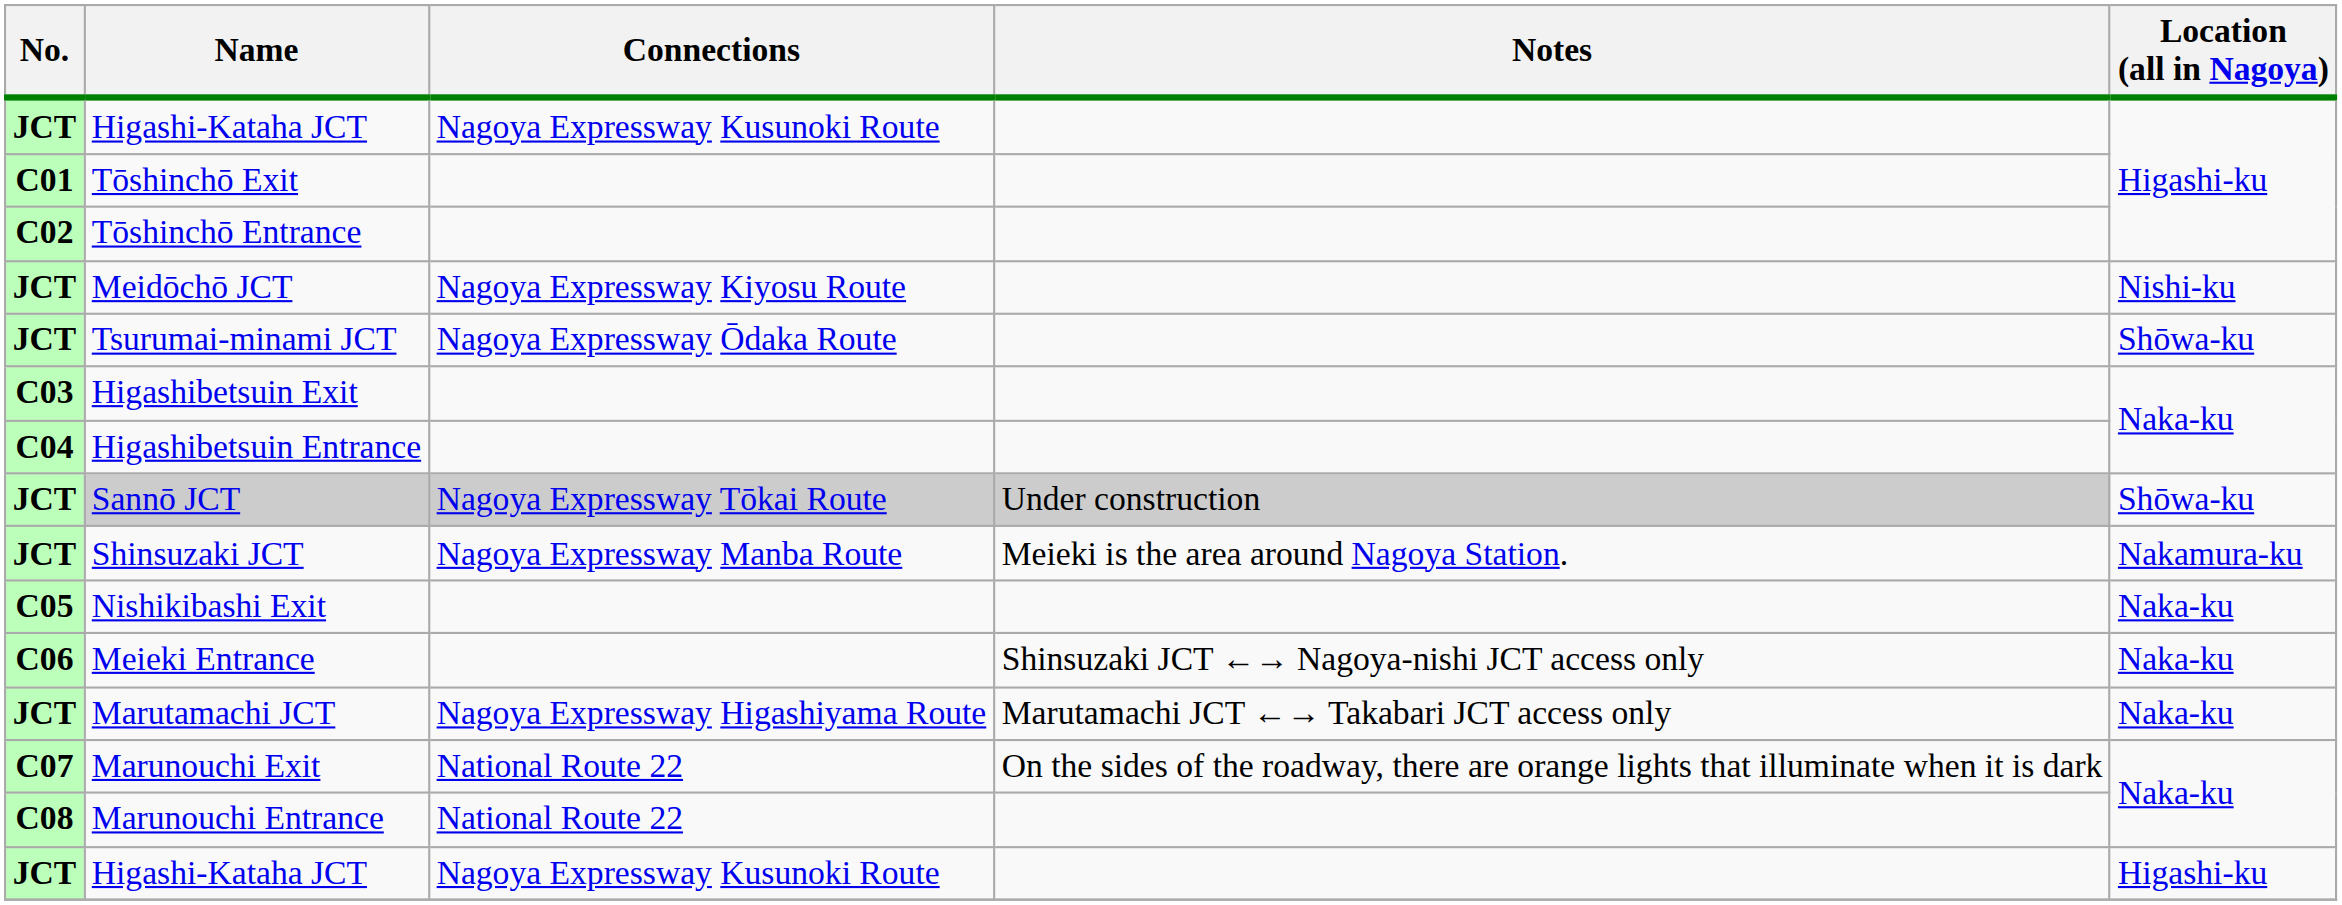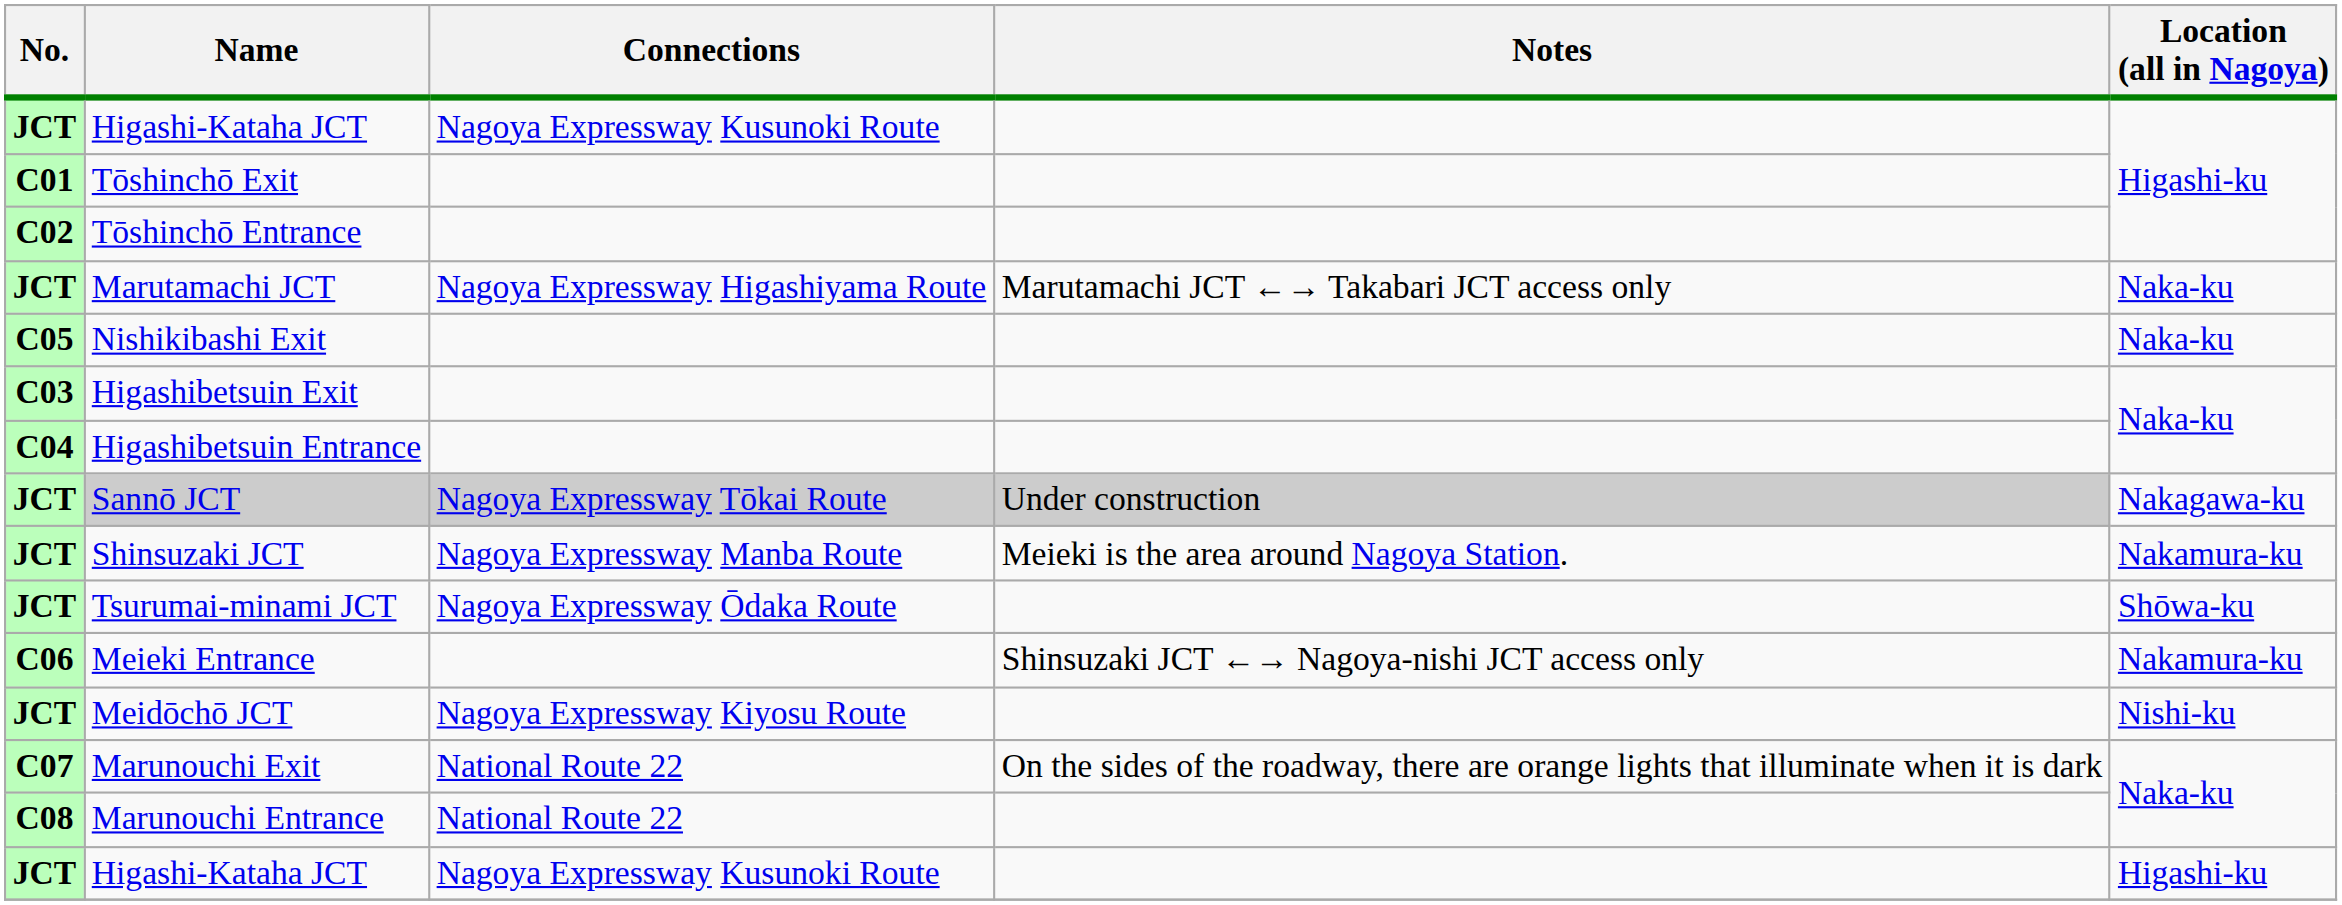rows swapped: Marutamachi JCT <-> Meidōchō JCT
rows swapped: Tsurumai-minami JCT <-> Nishikibashi Exit
Sannō JCT | Location (all in Nagoya): Shōwa-ku -> Nakagawa-ku
Meieki Entrance | Location (all in Nagoya): Naka-ku -> Nakamura-ku
